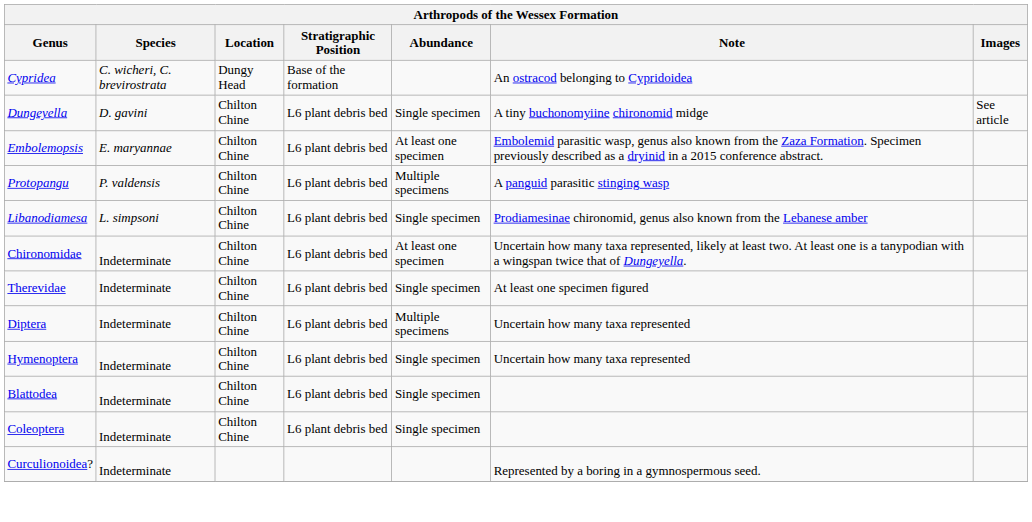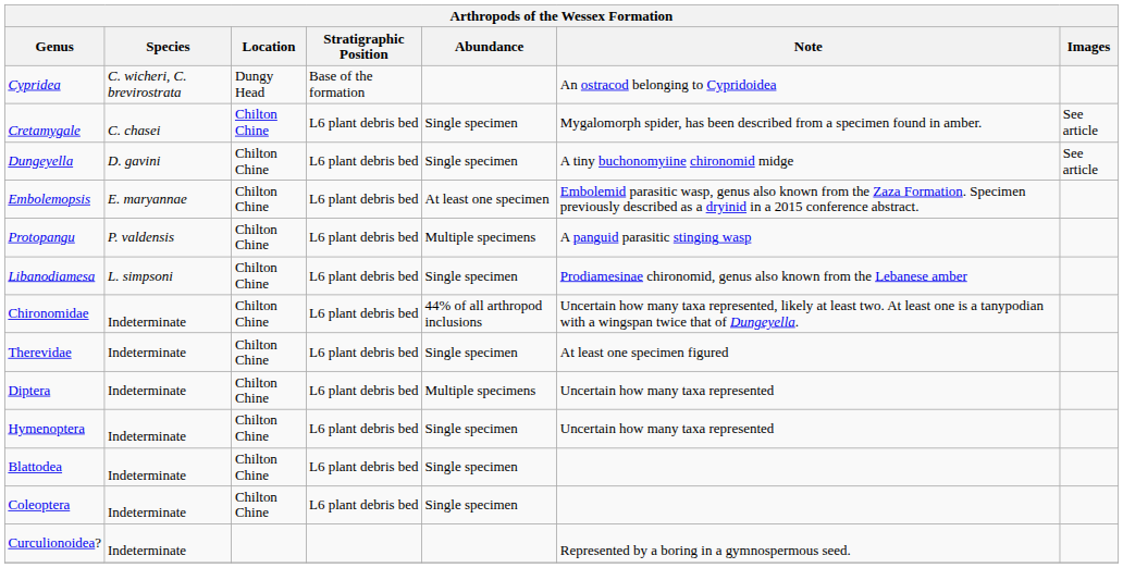+ row: Cretamygale | C. chasei | Chilton Chine | L6 plant debris bed | Single specimen | Mygalomorph spider, has been described from a specimen found in amber. | See article
Chironomidae | Abundance: At least one specimen -> 44% of all arthropod inclusions
